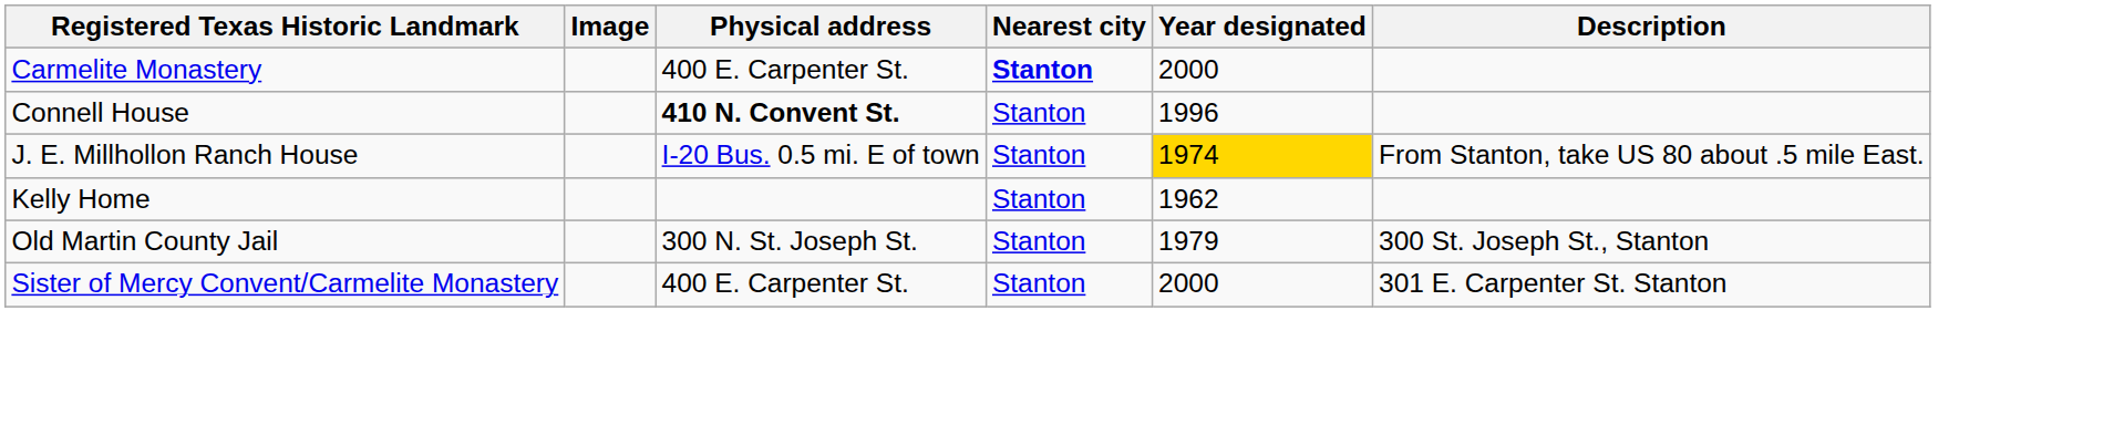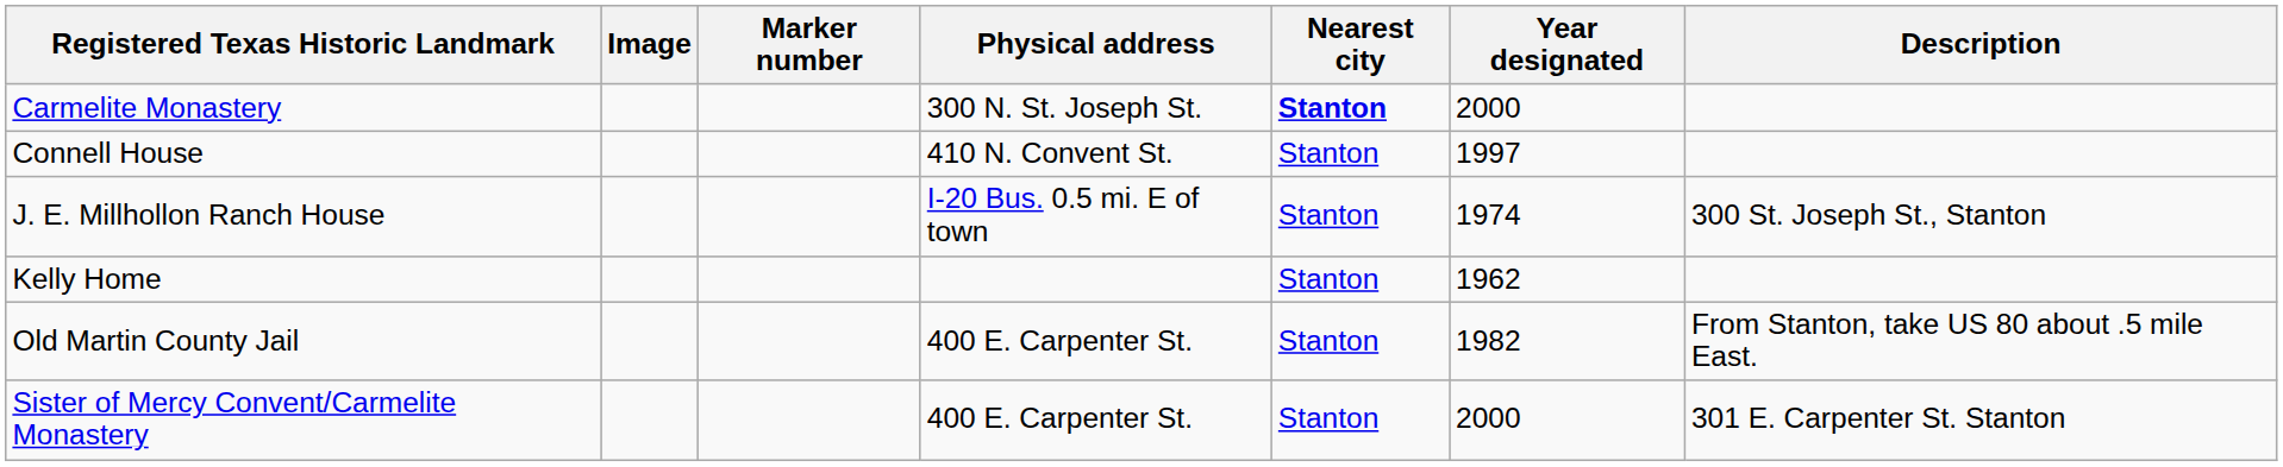+ column: Marker number
Carmelite Monastery | Physical address: 400 E. Carpenter St. -> 300 N. St. Joseph St.
Connell House | Physical address: bold -> normal
Connell House | Year designated: 1996 -> 1997
J. E. Millhollon Ranch House | Year designated: gold background -> no background
J. E. Millhollon Ranch House | Description: From Stanton, take US 80 about .5 mile East. -> 300 St. Joseph St., Stanton
Old Martin County Jail | Physical address: 300 N. St. Joseph St. -> 400 E. Carpenter St.
Old Martin County Jail | Year designated: 1979 -> 1982
Old Martin County Jail | Description: 300 St. Joseph St., Stanton -> From Stanton, take US 80 about .5 mile East.
